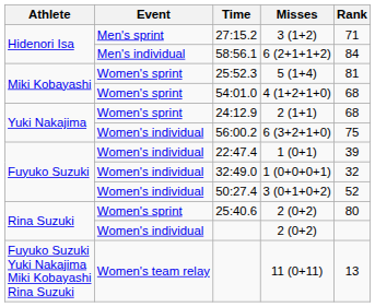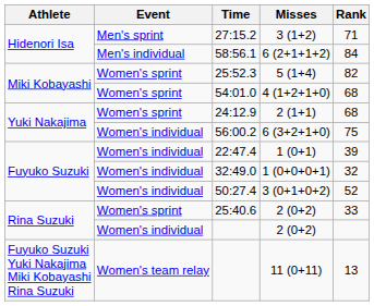25:52.3 | Rank: 81 -> 82
25:40.6 | Rank: 80 -> 33
